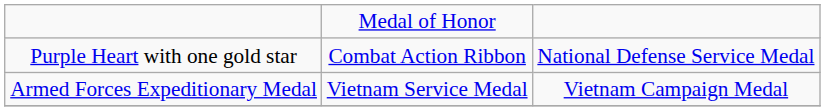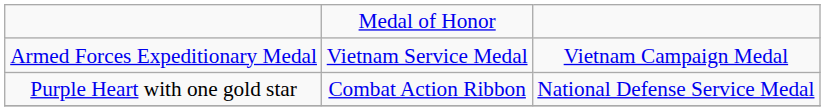rows swapped: Purple Heart with one gold star <-> Armed Forces Expeditionary Medal
